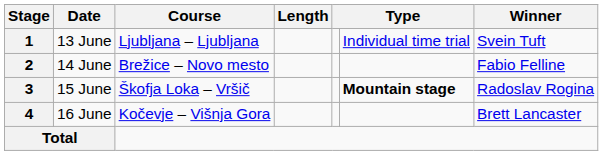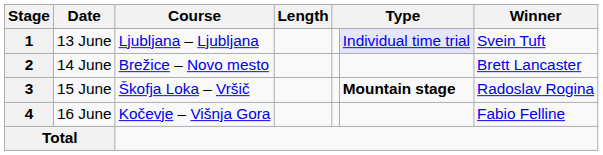1 | column 6: no background -> lavender background
2 | Winner: Fabio Felline -> Brett Lancaster
4 | Winner: Brett Lancaster -> Fabio Felline
